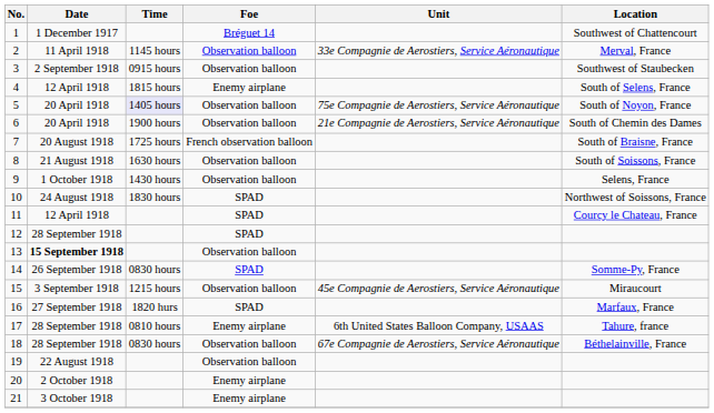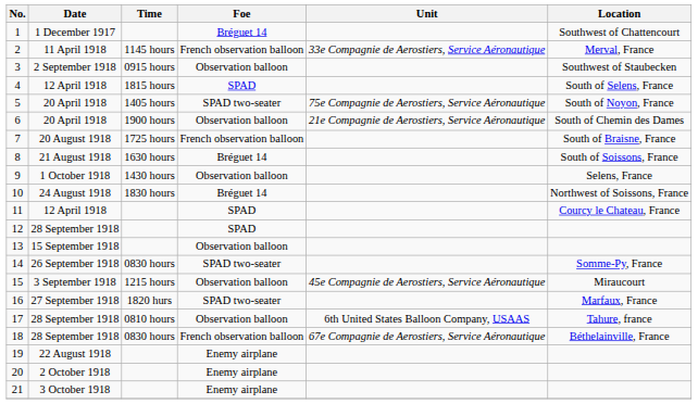2 | Foe: Observation balloon -> French observation balloon
4 | Foe: Enemy airplane -> SPAD
5 | Time: lavender background -> no background
5 | Foe: Observation balloon -> SPAD two-seater
8 | Foe: Observation balloon -> Bréguet 14
10 | Foe: SPAD -> Bréguet 14
13 | Date: bold -> normal
14 | Foe: SPAD -> SPAD two-seater
16 | Foe: SPAD -> SPAD two-seater
17 | Foe: Enemy airplane -> Observation balloon
18 | Foe: Observation balloon -> French observation balloon
19 | Foe: Observation balloon -> Enemy airplane
